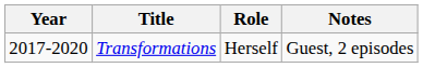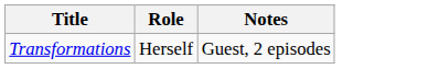- column: Year | 2017-2020
